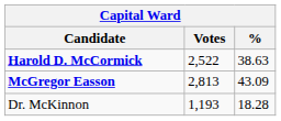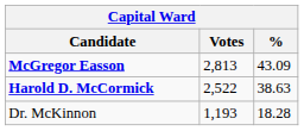rows swapped: McGregor Easson <-> Harold D. McCormick
